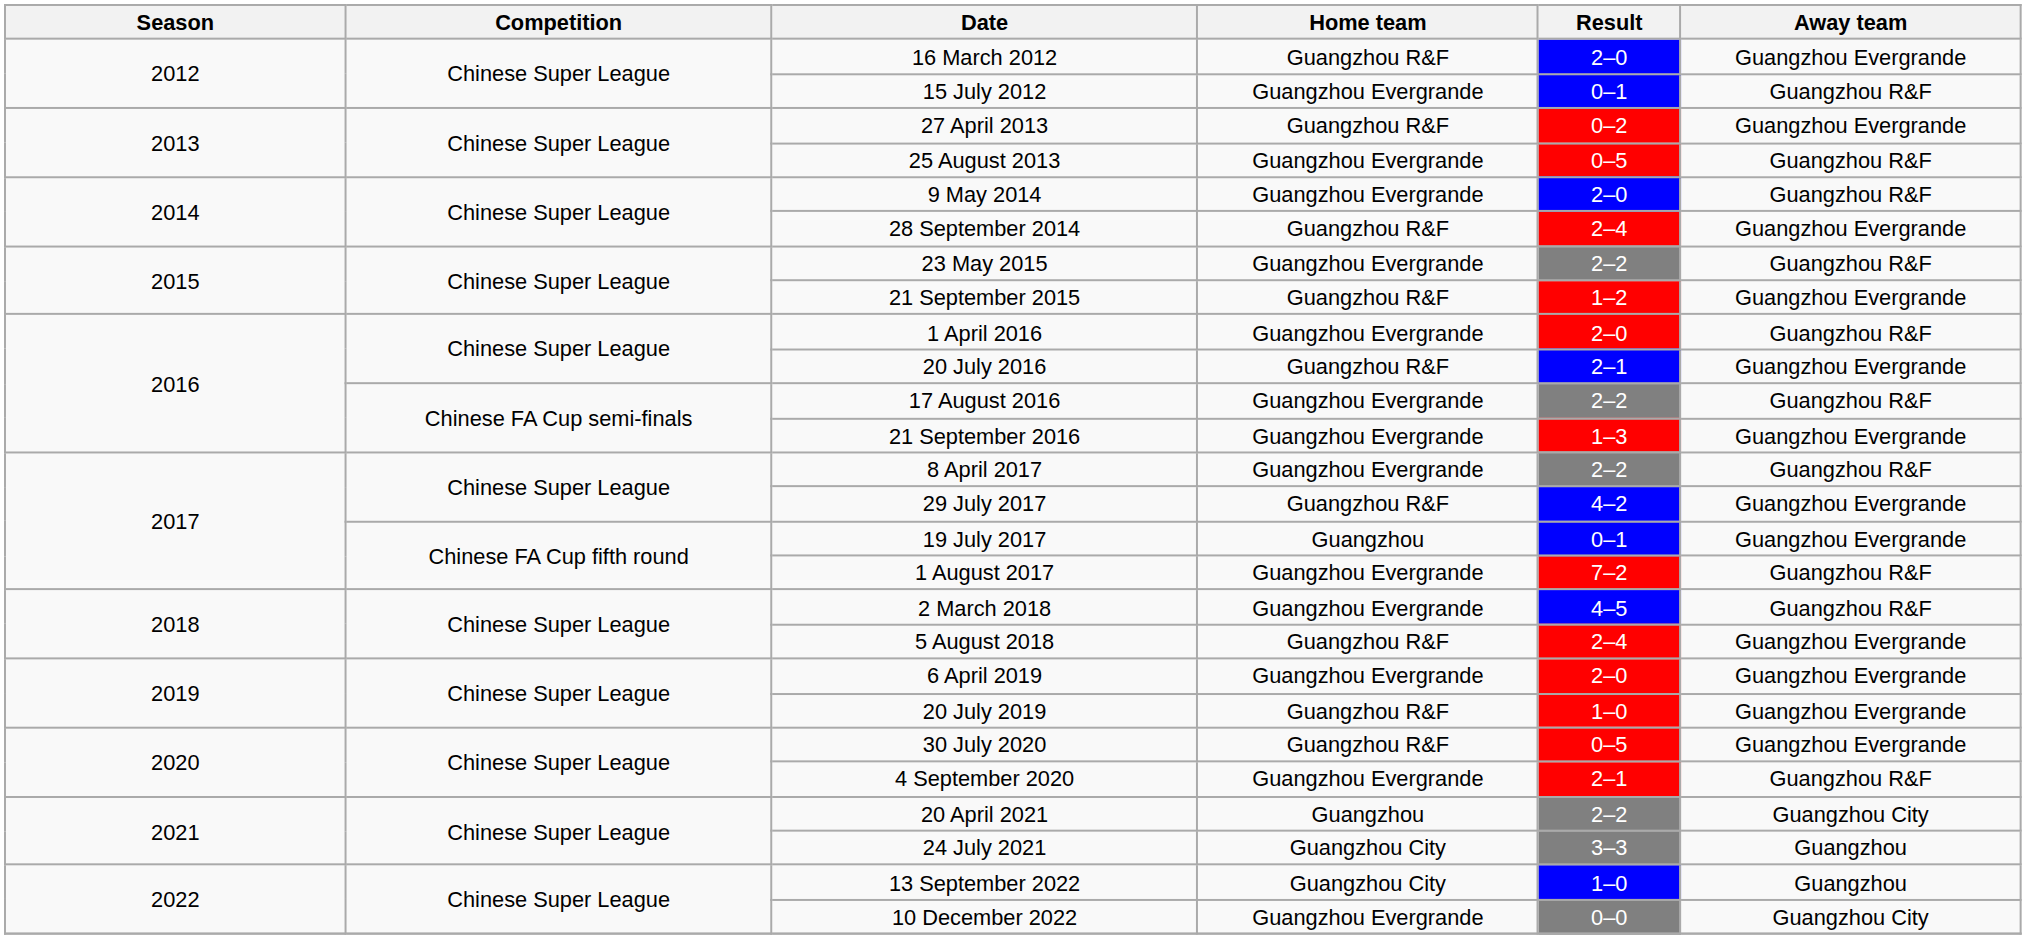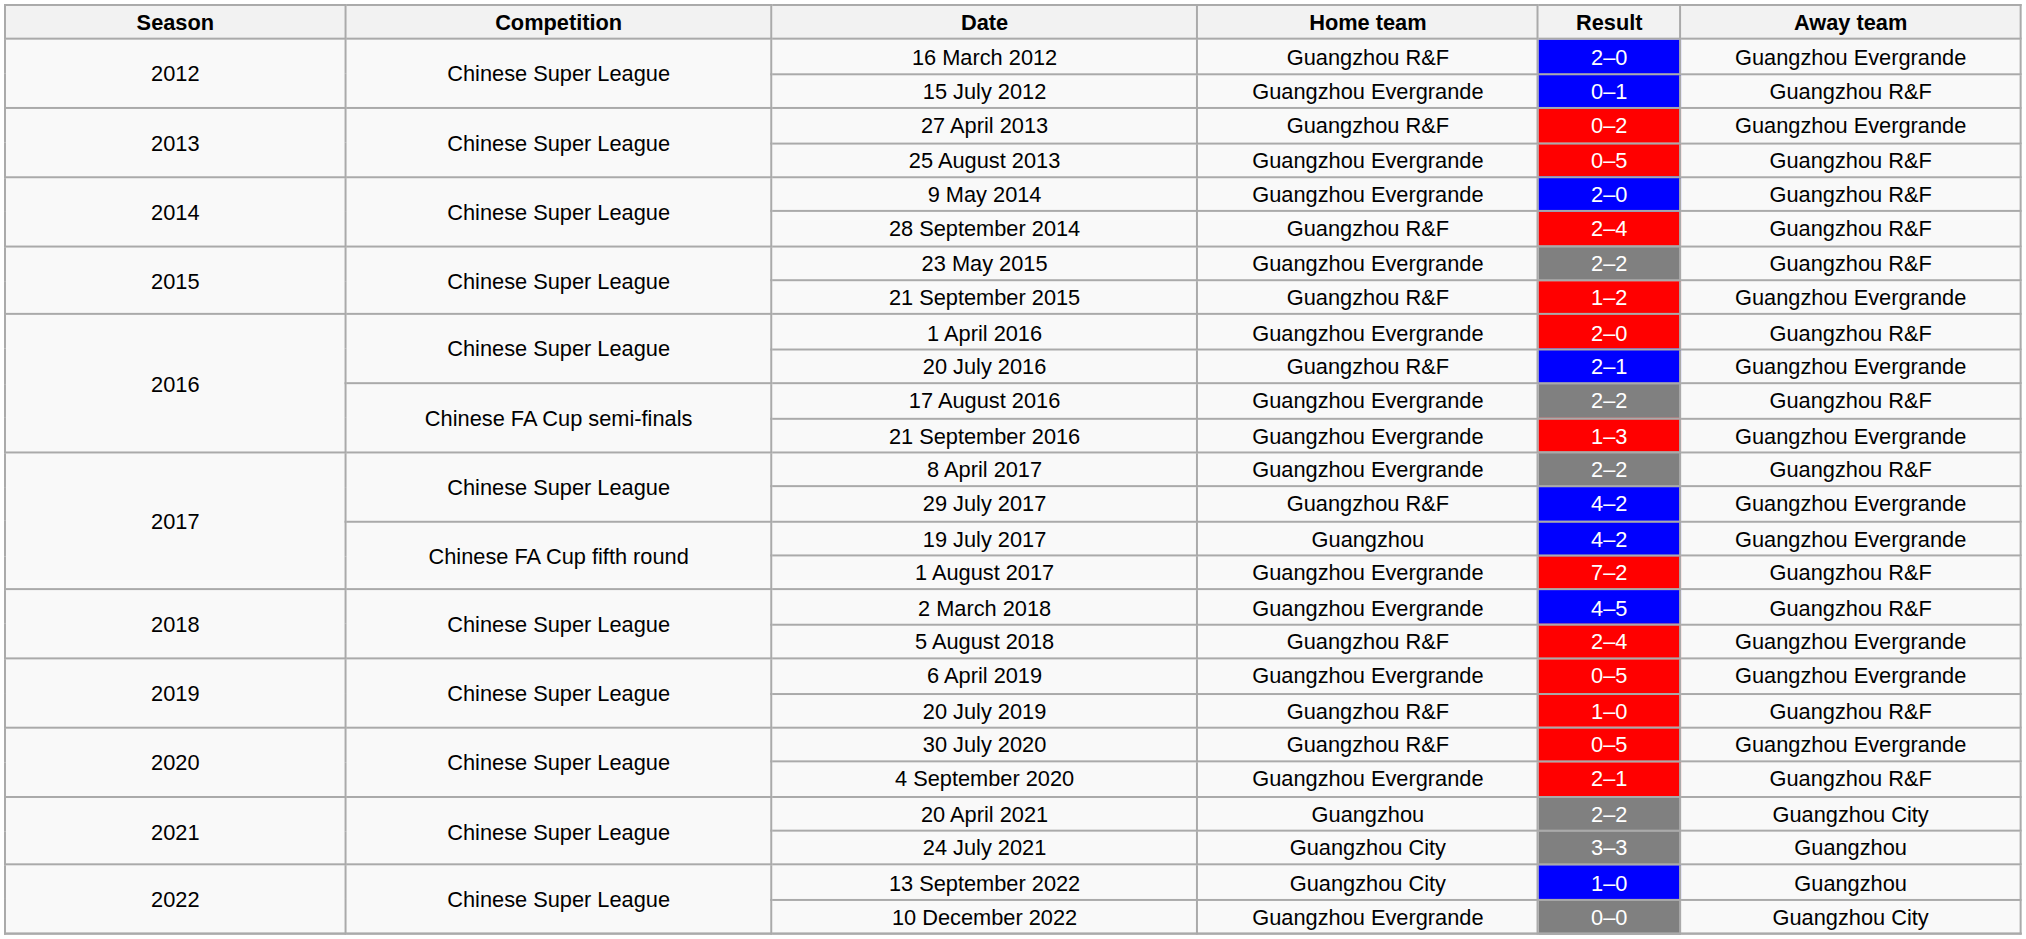28 September 2014 | Away team: Guangzhou Evergrande -> Guangzhou R&F
19 July 2017 | Result: 0–1 -> 4–2
6 April 2019 | Result: 2–0 -> 0–5
20 July 2019 | Away team: Guangzhou Evergrande -> Guangzhou R&F
